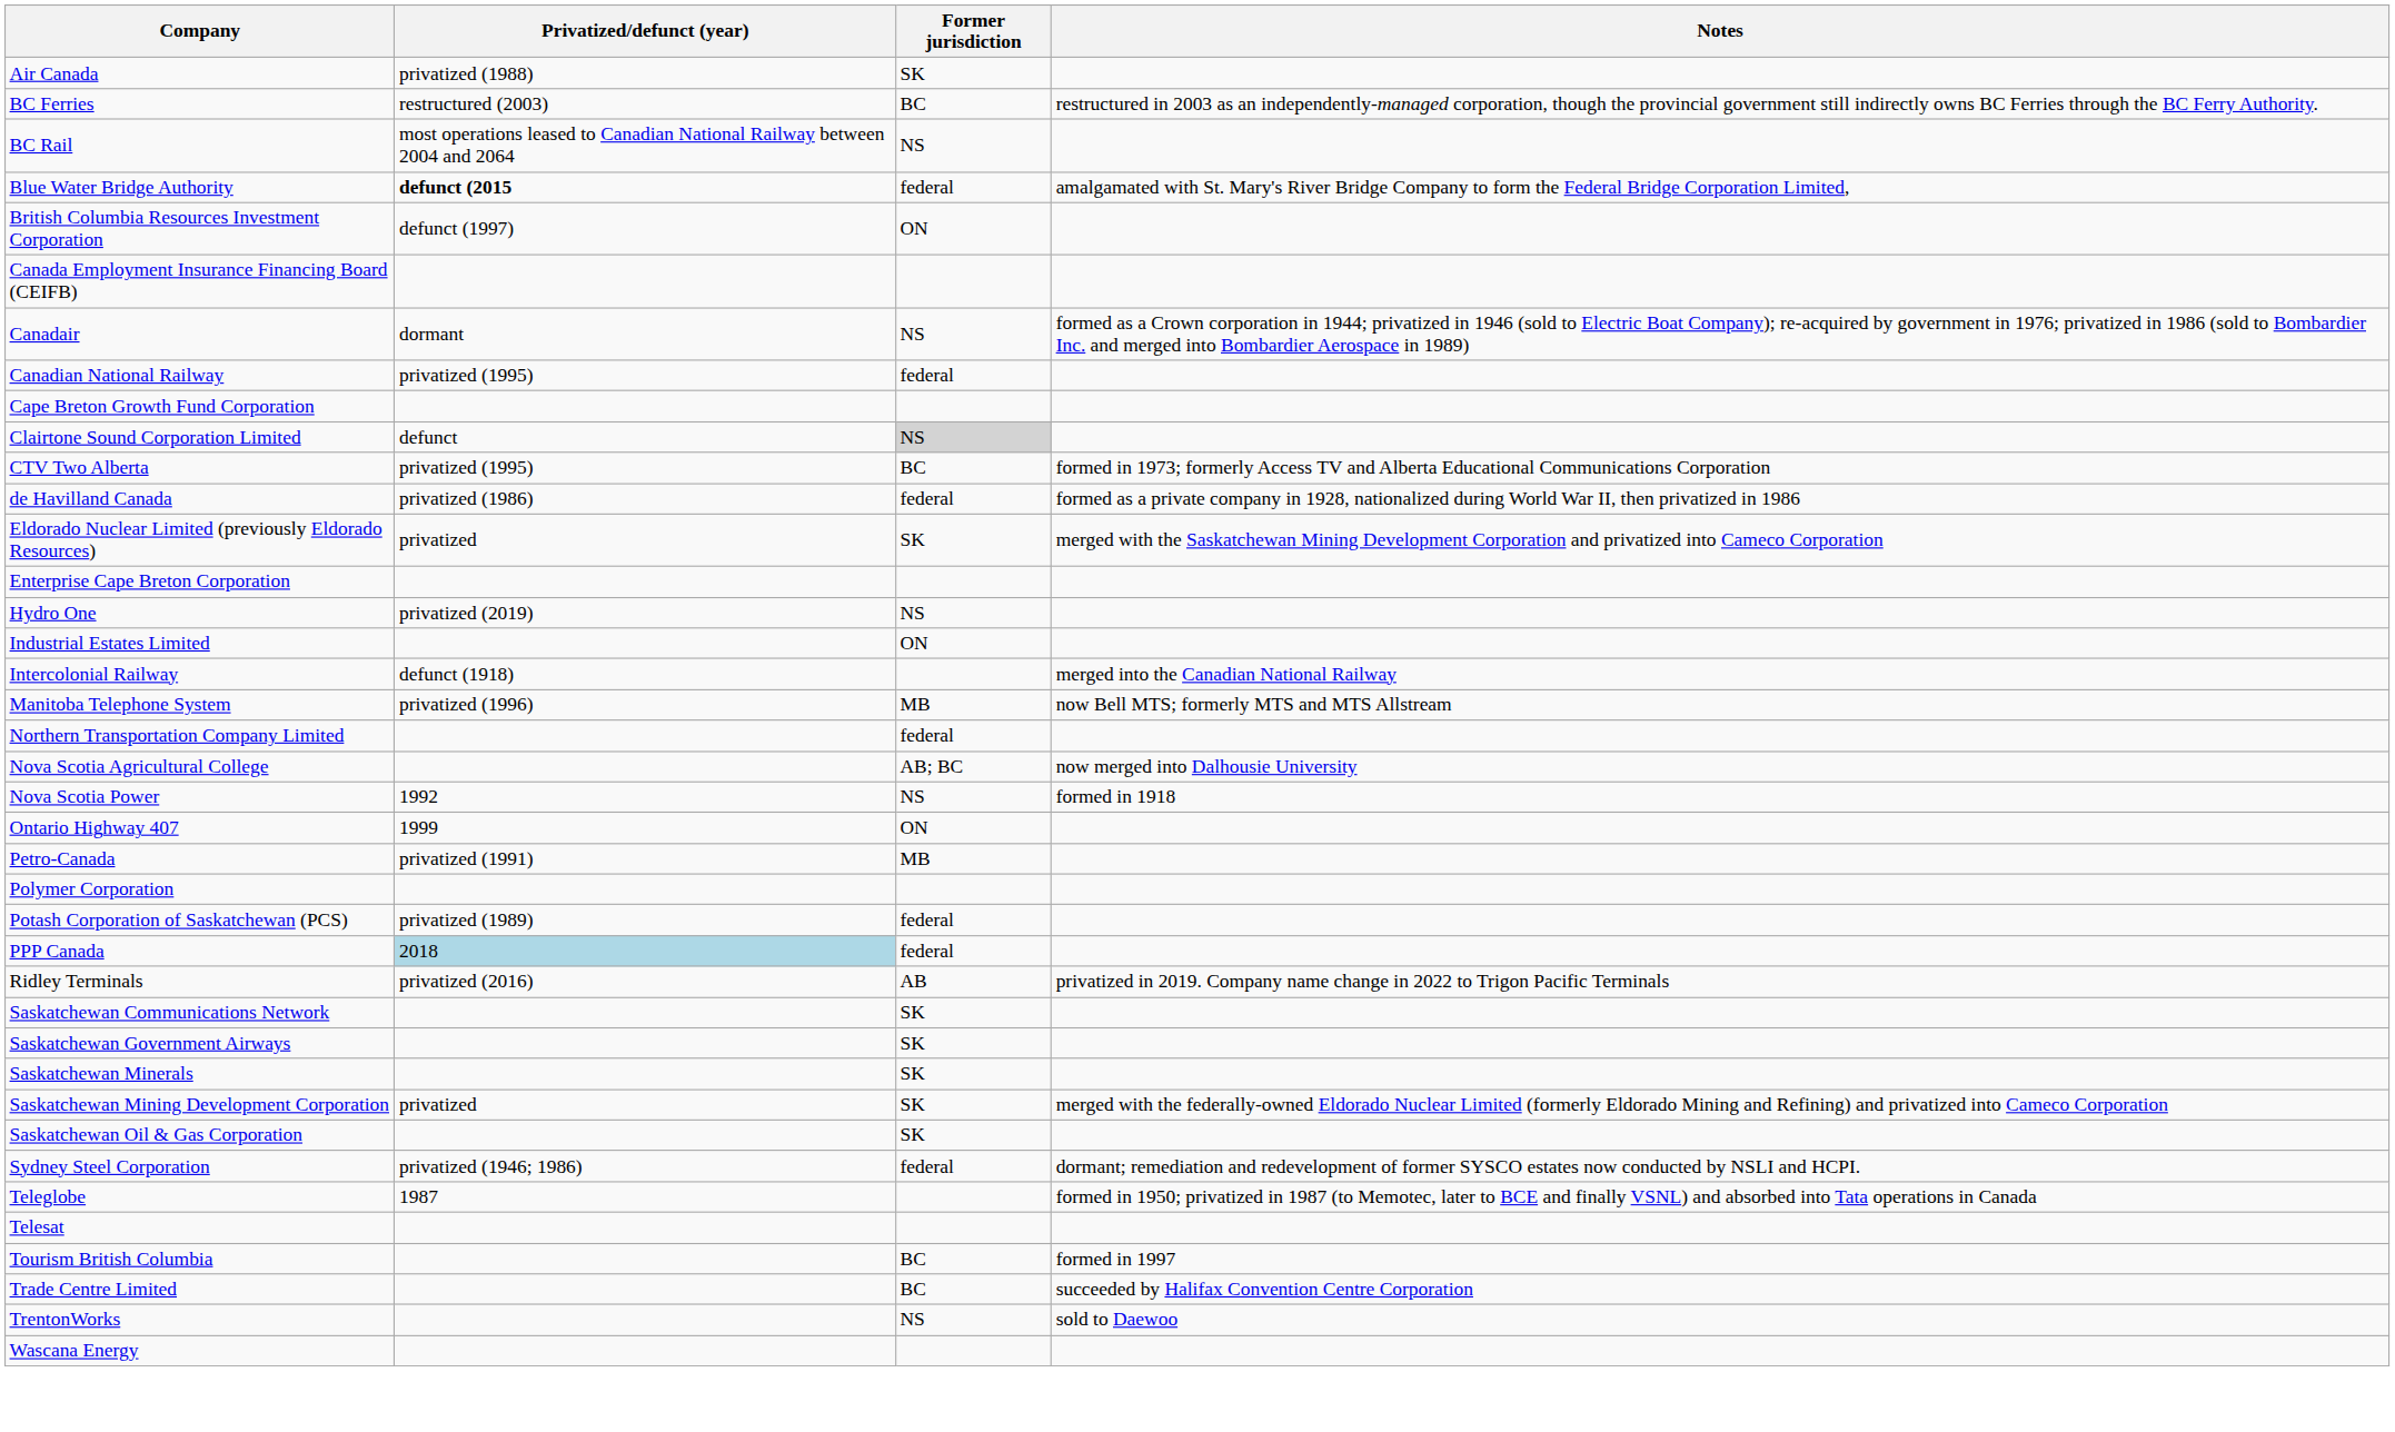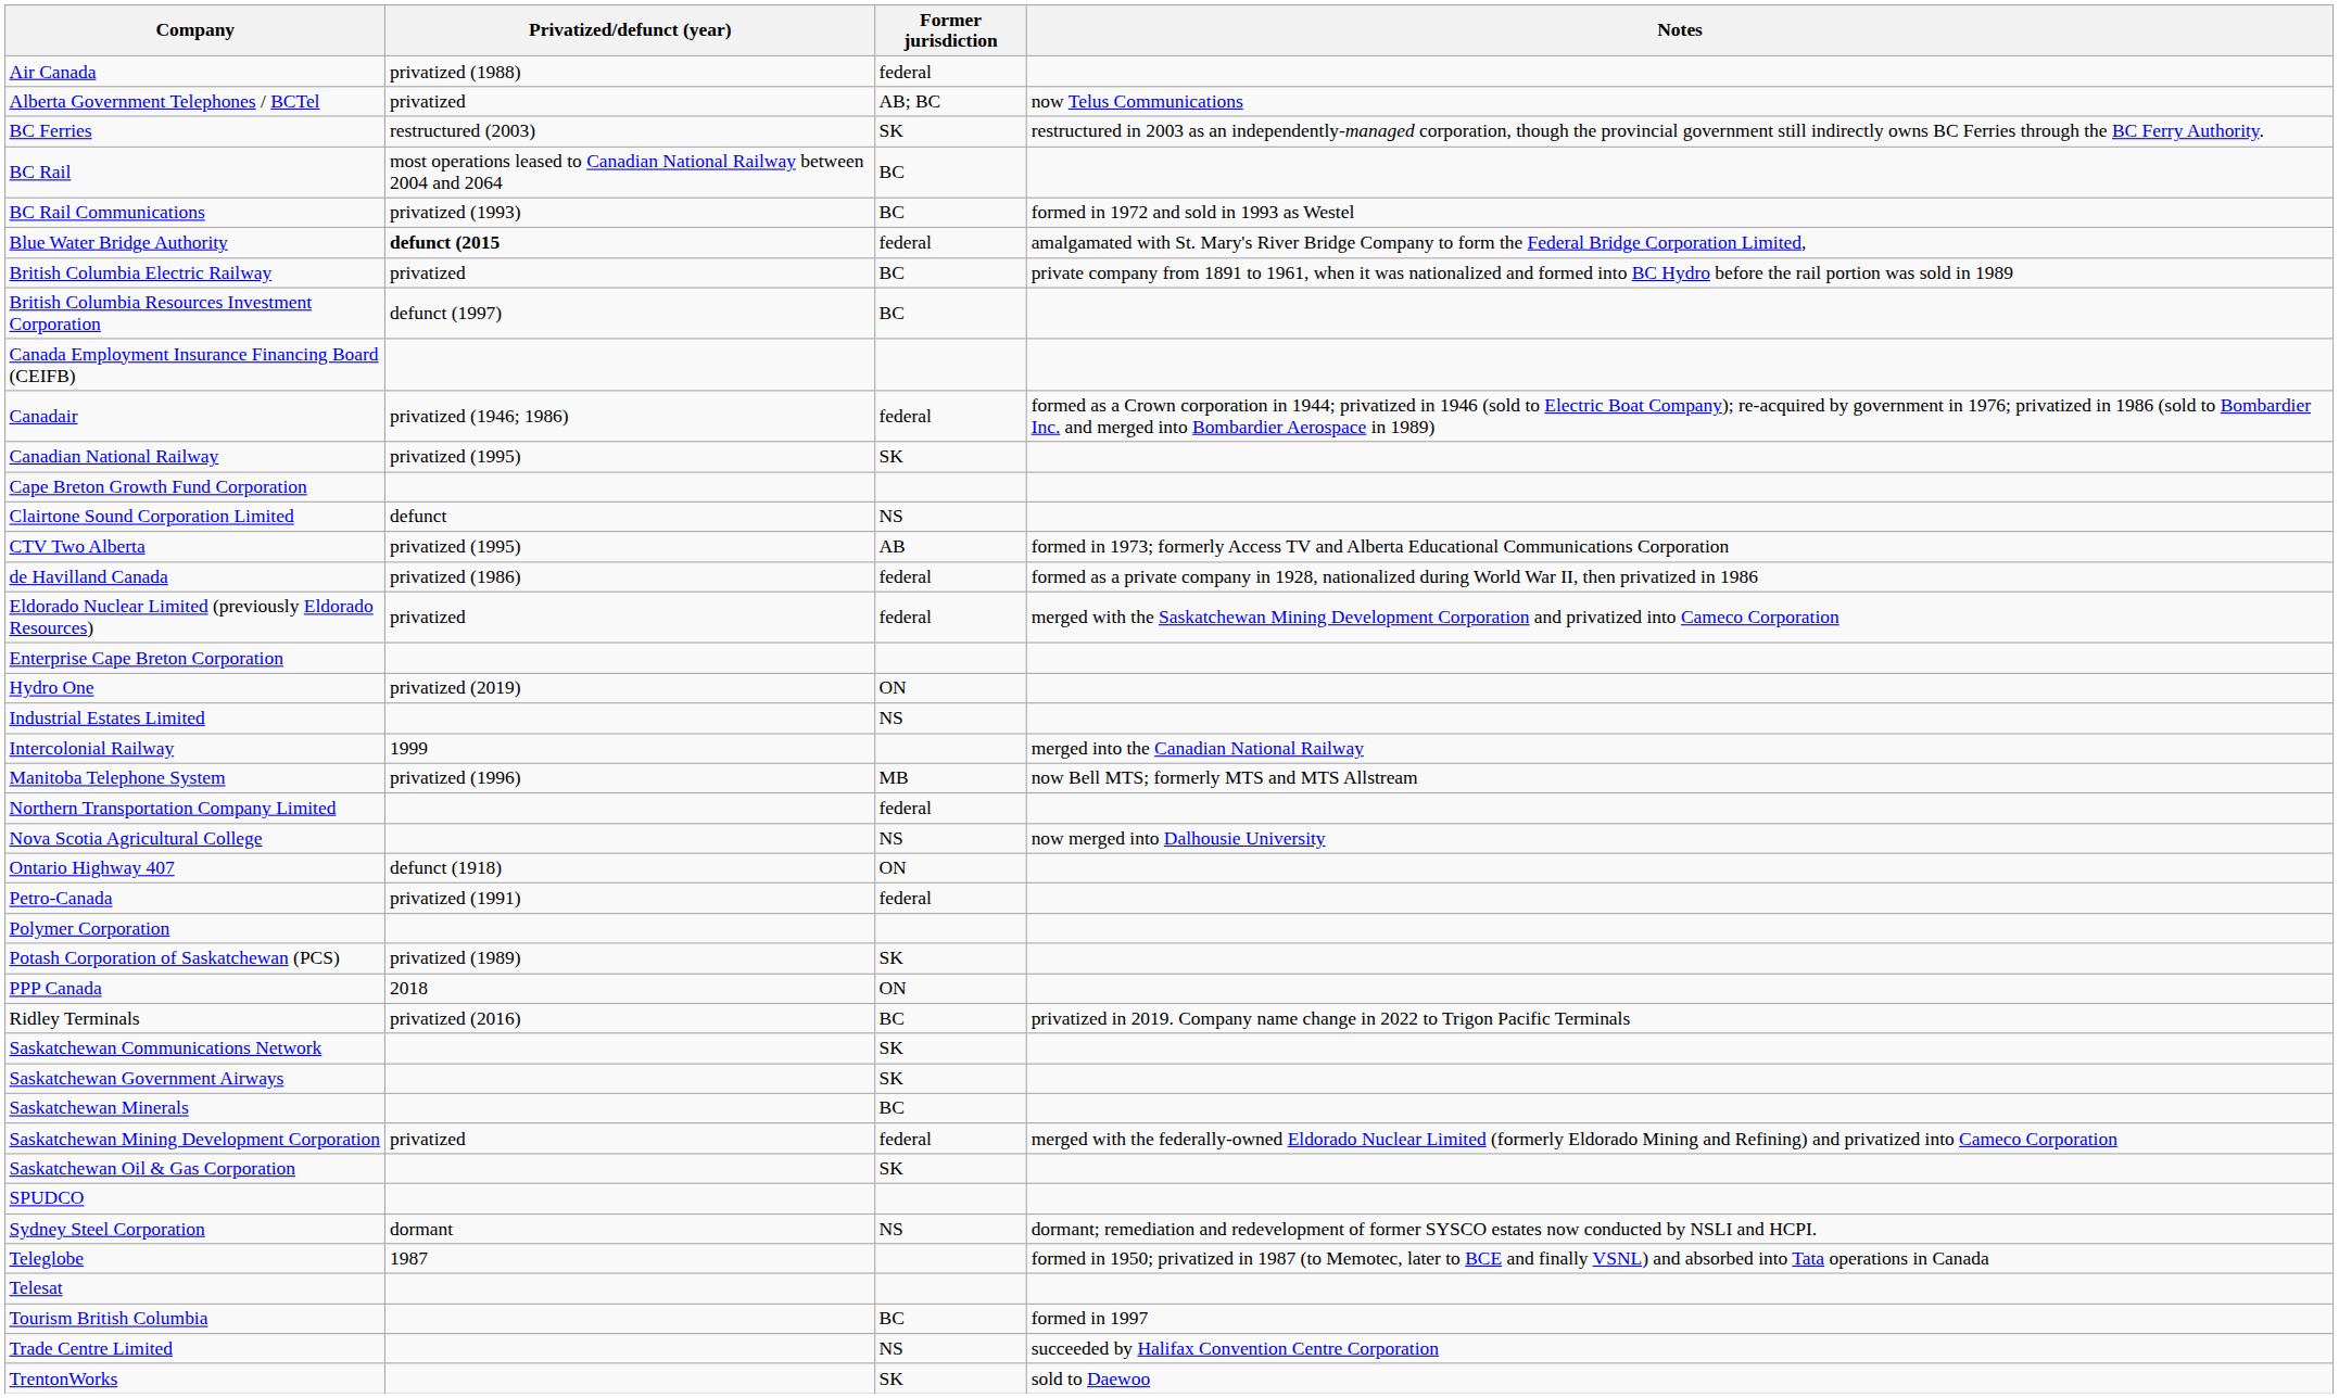Air Canada | Former jurisdiction: SK -> federal
+ row: Alberta Government Telephones / BCTel | privatized | AB; BC | now Telus Communications
BC Ferries | Former jurisdiction: BC -> SK
BC Rail | Former jurisdiction: NS -> BC
+ row: BC Rail Communications | privatized (1993) | BC | formed in 1972 and sold in 1993 as Westel
+ row: British Columbia Electric Railway | privatized | BC | private company from 1891 to 1961, when it was nationalized and formed into BC Hydro before the rail portion was sold in 1989
British Columbia Resources Investment Corporation | Former jurisdiction: ON -> BC
Canadair | Privatized/defunct (year): dormant -> privatized (1946; 1986)
Canadair | Former jurisdiction: NS -> federal
Canadian National Railway | Former jurisdiction: federal -> SK
Clairtone Sound Corporation Limited | Former jurisdiction: lightgrey background -> no background
CTV Two Alberta | Former jurisdiction: BC -> AB
Eldorado Nuclear Limited (previously Eldorado Resources) | Former jurisdiction: SK -> federal
Hydro One | Former jurisdiction: NS -> ON
Industrial Estates Limited | Former jurisdiction: ON -> NS
Intercolonial Railway | Privatized/defunct (year): defunct (1918) -> 1999
Nova Scotia Agricultural College | Former jurisdiction: AB; BC -> NS
- row: Nova Scotia Power | 1992 | NS | formed in 1918
Ontario Highway 407 | Privatized/defunct (year): 1999 -> defunct (1918)
Petro-Canada | Former jurisdiction: MB -> federal
Potash Corporation of Saskatchewan (PCS) | Former jurisdiction: federal -> SK
PPP Canada | Privatized/defunct (year): lightblue background -> no background
PPP Canada | Former jurisdiction: federal -> ON
Ridley Terminals | Former jurisdiction: AB -> BC
Saskatchewan Minerals | Former jurisdiction: SK -> BC
Saskatchewan Mining Development Corporation | Former jurisdiction: SK -> federal
+ row: SPUDCO
Sydney Steel Corporation | Privatized/defunct (year): privatized (1946; 1986) -> dormant
Sydney Steel Corporation | Former jurisdiction: federal -> NS
Trade Centre Limited | Former jurisdiction: BC -> NS
TrentonWorks | Former jurisdiction: NS -> SK
- row: Wascana Energy
